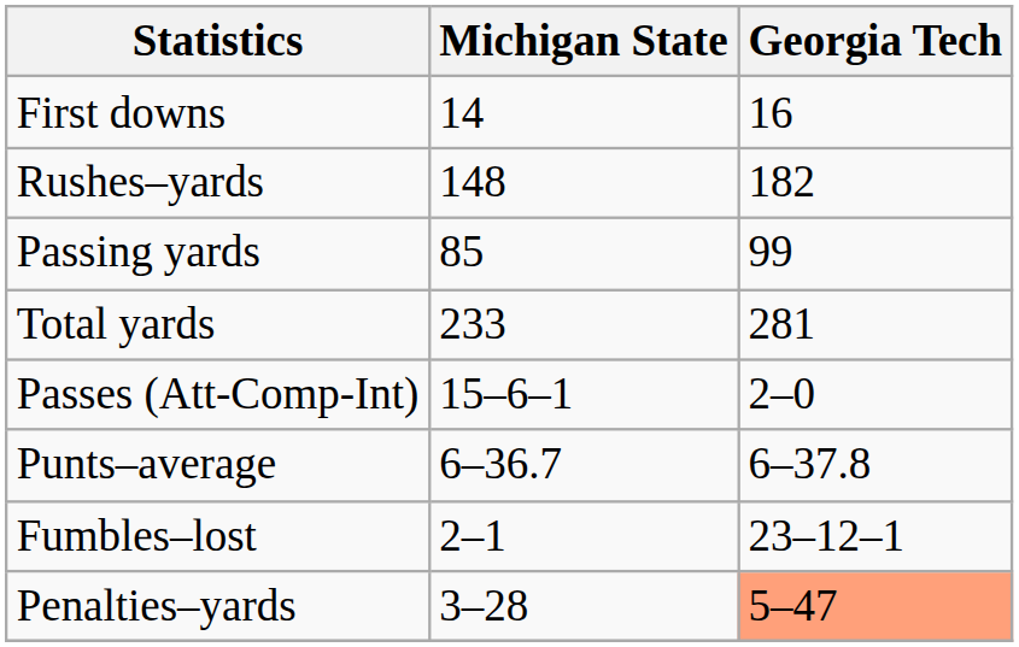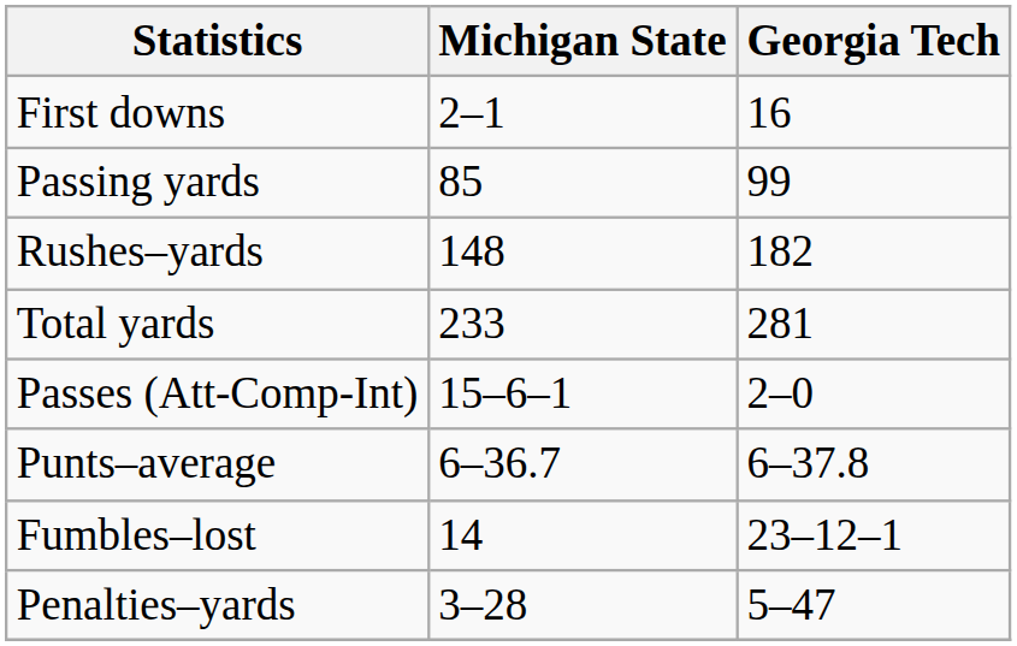First downs | Michigan State: 14 -> 2–1
rows swapped: Rushes–yards <-> Passing yards
Fumbles–lost | Michigan State: 2–1 -> 14
Penalties–yards | Georgia Tech: lightsalmon background -> no background
